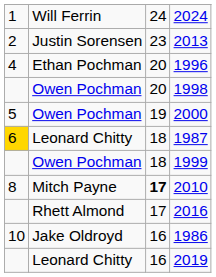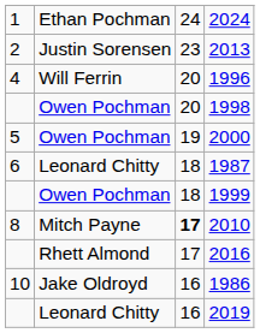2024 | column 2: Will Ferrin -> Ethan Pochman
1996 | column 2: Ethan Pochman -> Will Ferrin
1987 | column 1: gold background -> no background
